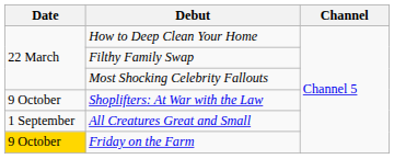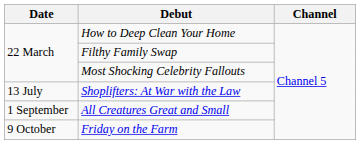Shoplifters: At War with the Law | Date: 9 October -> 13 July
Friday on the Farm | Date: gold background -> no background
